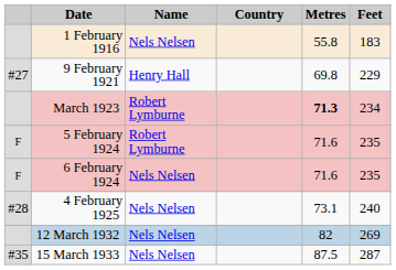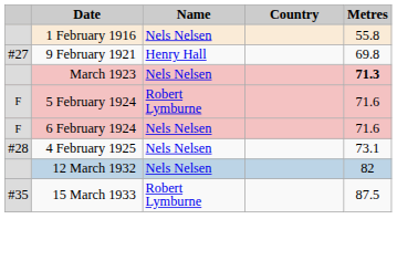- column: Feet | 183 | 229 | 234 | 235 | 235 | 240 | 269 | 287
March 1923 | Name: Robert Lymburne -> Nels Nelsen
15 March 1933 | Name: Nels Nelsen -> Robert Lymburne
